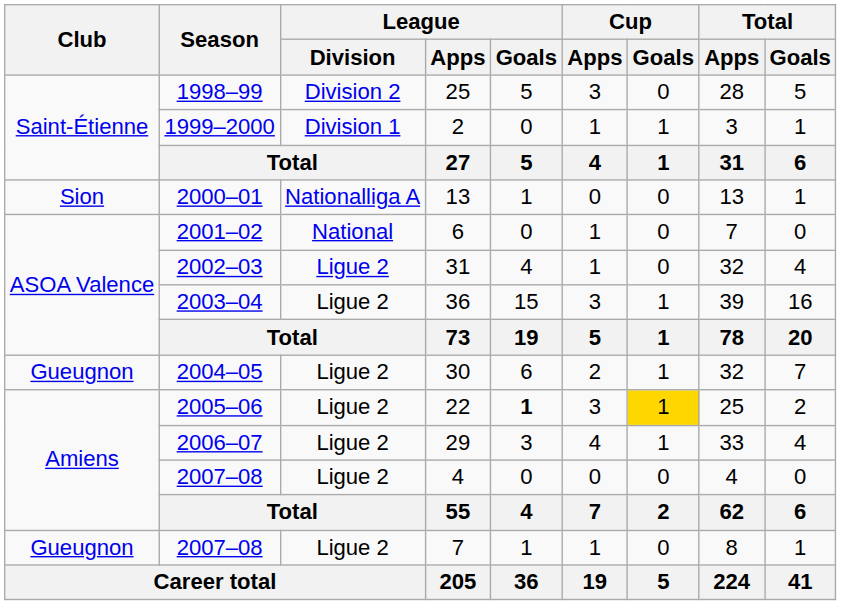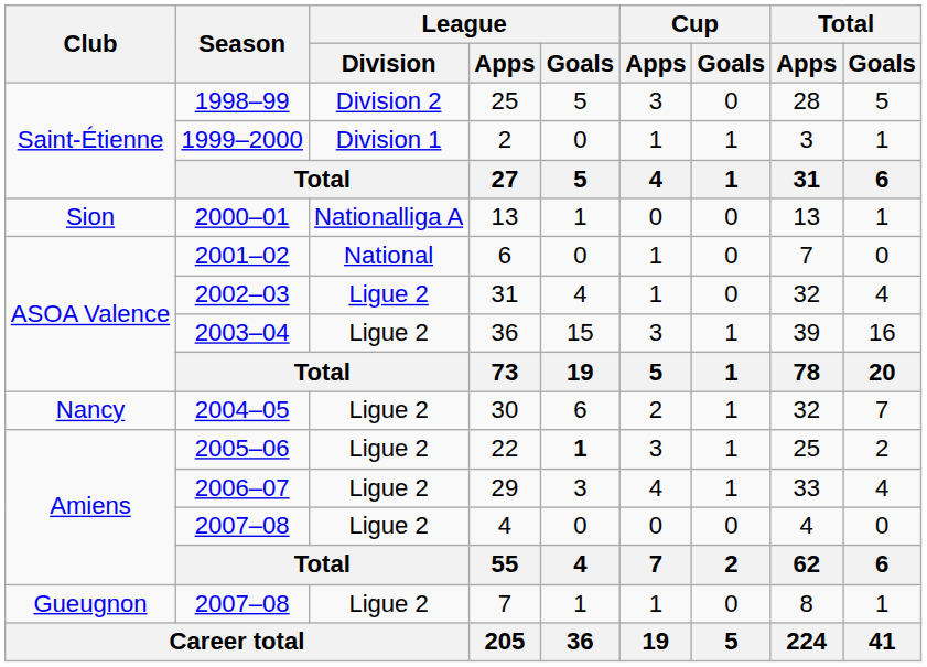30 | Club: Gueugnon -> Nancy
22 | Cup / Goals: gold background -> no background
